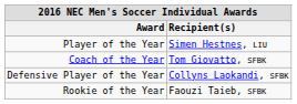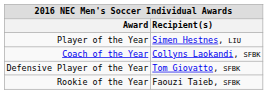Coach of the Year | Recipient(s): Tom Giovatto, SFBK -> Collyns Laokandi, SFBK
Defensive Player of the Year | Recipient(s): Collyns Laokandi, SFBK -> Tom Giovatto, SFBK
